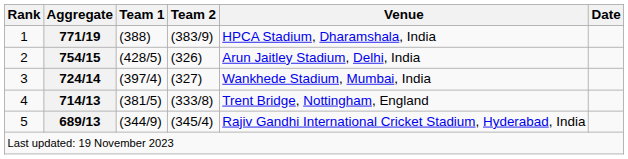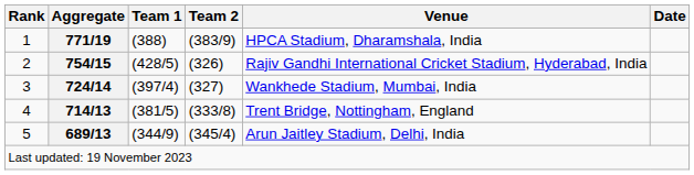2 | Venue: Arun Jaitley Stadium, Delhi, India -> Rajiv Gandhi International Cricket Stadium, Hyderabad, India
5 | Venue: Rajiv Gandhi International Cricket Stadium, Hyderabad, India -> Arun Jaitley Stadium, Delhi, India
